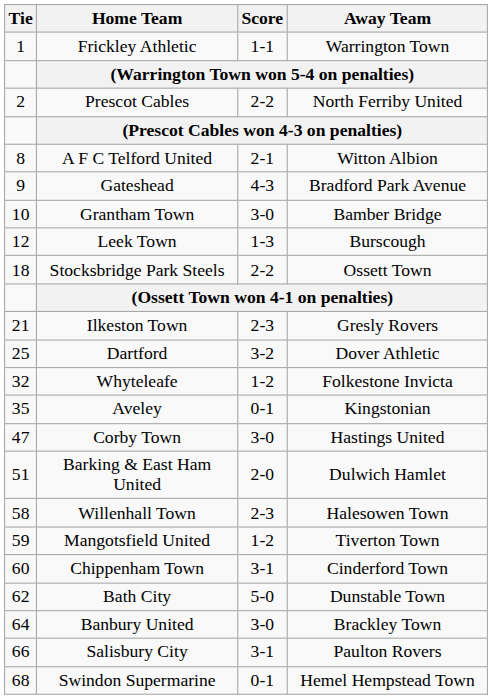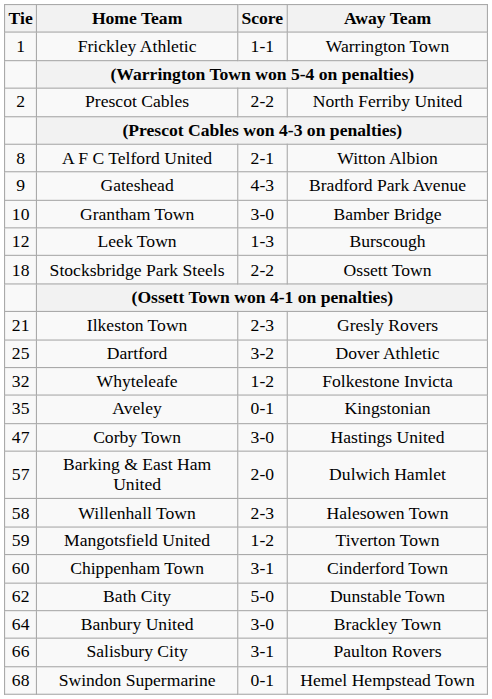Barking & East Ham United | Tie: 51 -> 57
